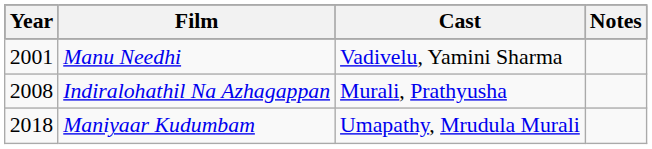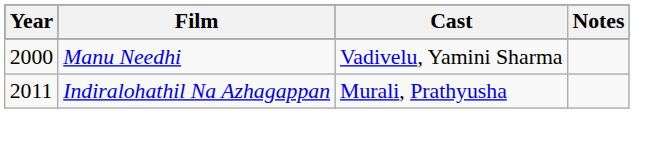Manu Needhi | Year: 2001 -> 2000
Indiralohathil Na Azhagappan | Year: 2008 -> 2011
- row: 2018 | Maniyaar Kudumbam | Umapathy, Mrudula Murali
